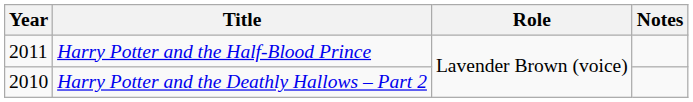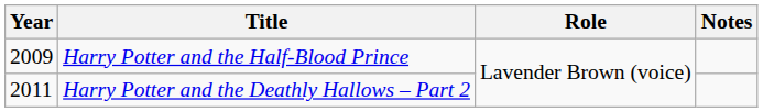Harry Potter and the Half-Blood Prince | Year: 2011 -> 2009
Harry Potter and the Deathly Hallows – Part 2 | Year: 2010 -> 2011
